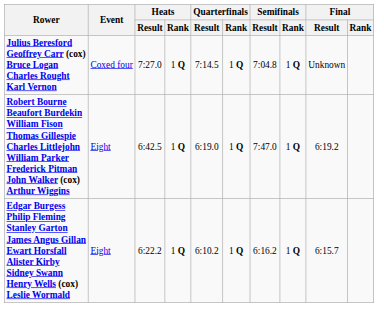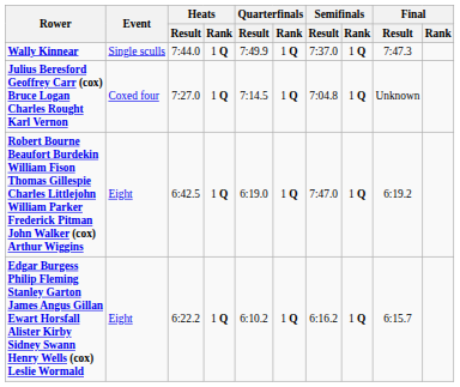+ row: Wally Kinnear | Single sculls | 7:44.0 | 1 Q | 7:49.9 | 1 Q | 7:37.0 | 1 Q | 7:47.3
